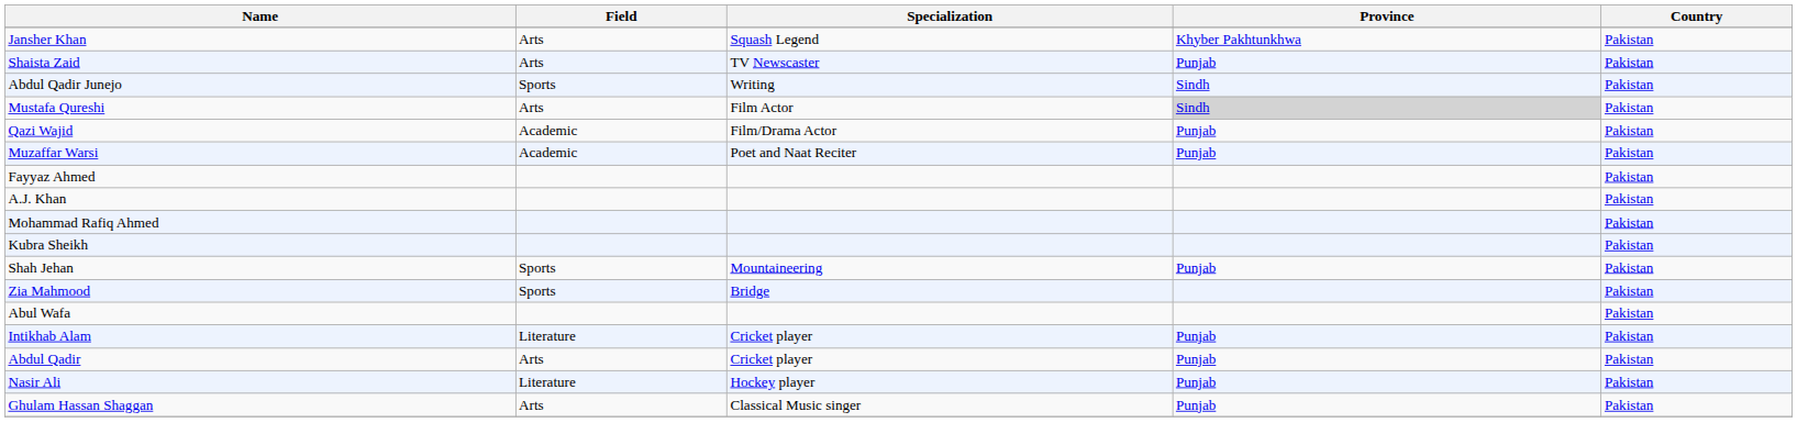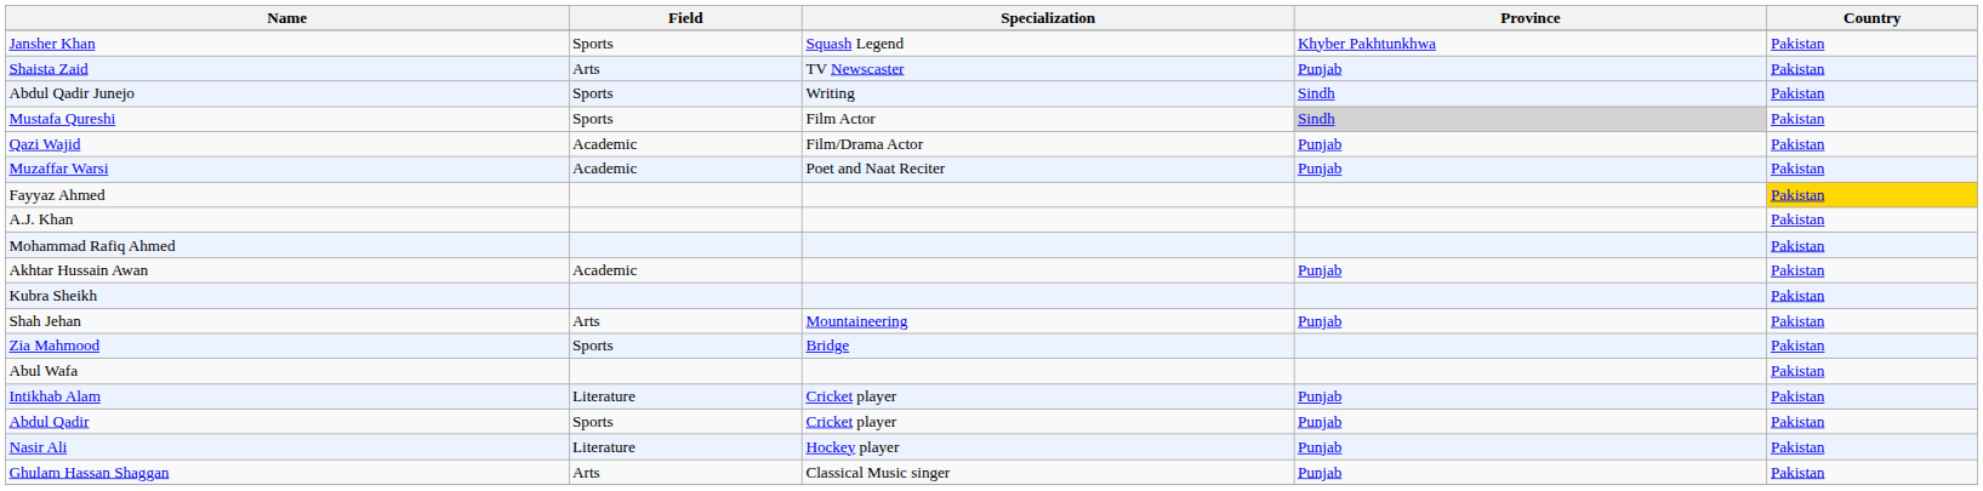Jansher Khan | Field: Arts -> Sports
Mustafa Qureshi | Field: Arts -> Sports
Fayyaz Ahmed | Country: no background -> gold background
+ row: Akhtar Hussain Awan | Academic | Punjab | Pakistan
Shah Jehan | Field: Sports -> Arts
Abdul Qadir | Field: Arts -> Sports
